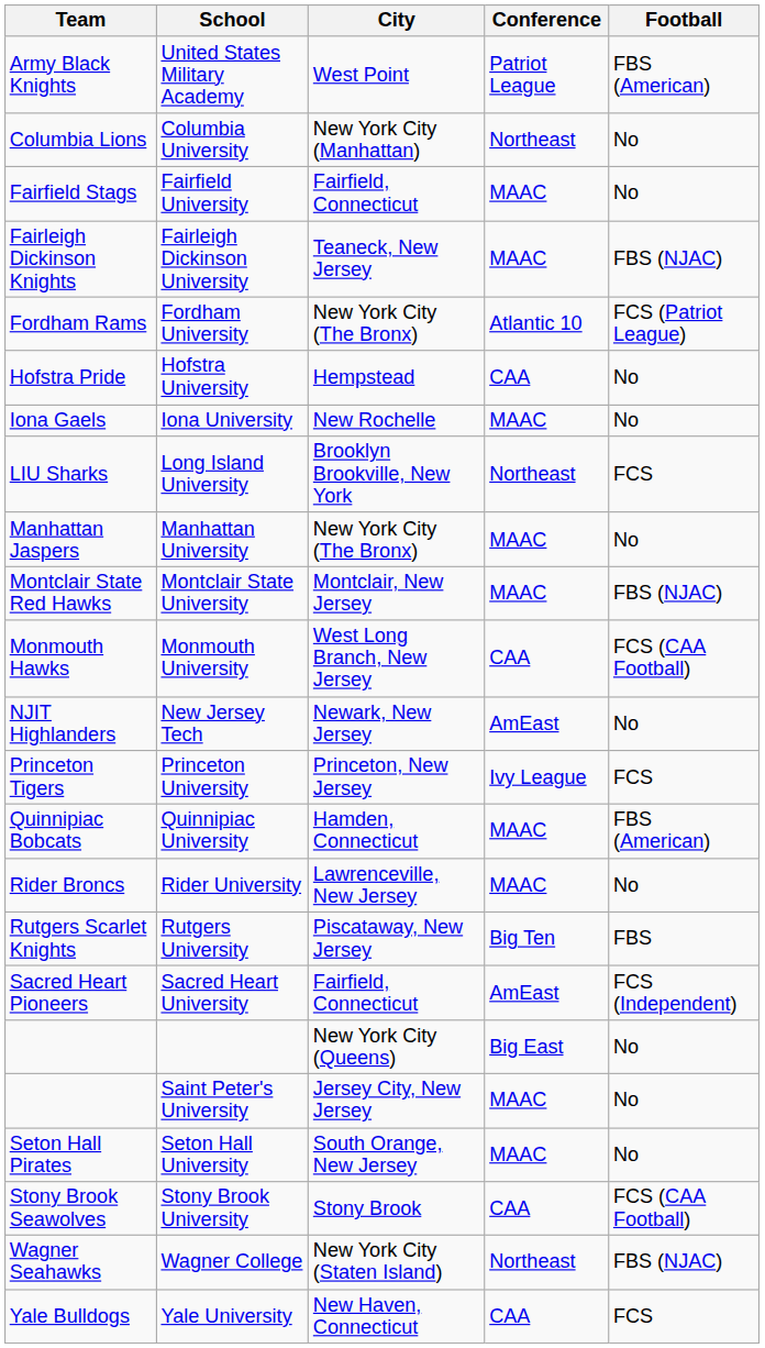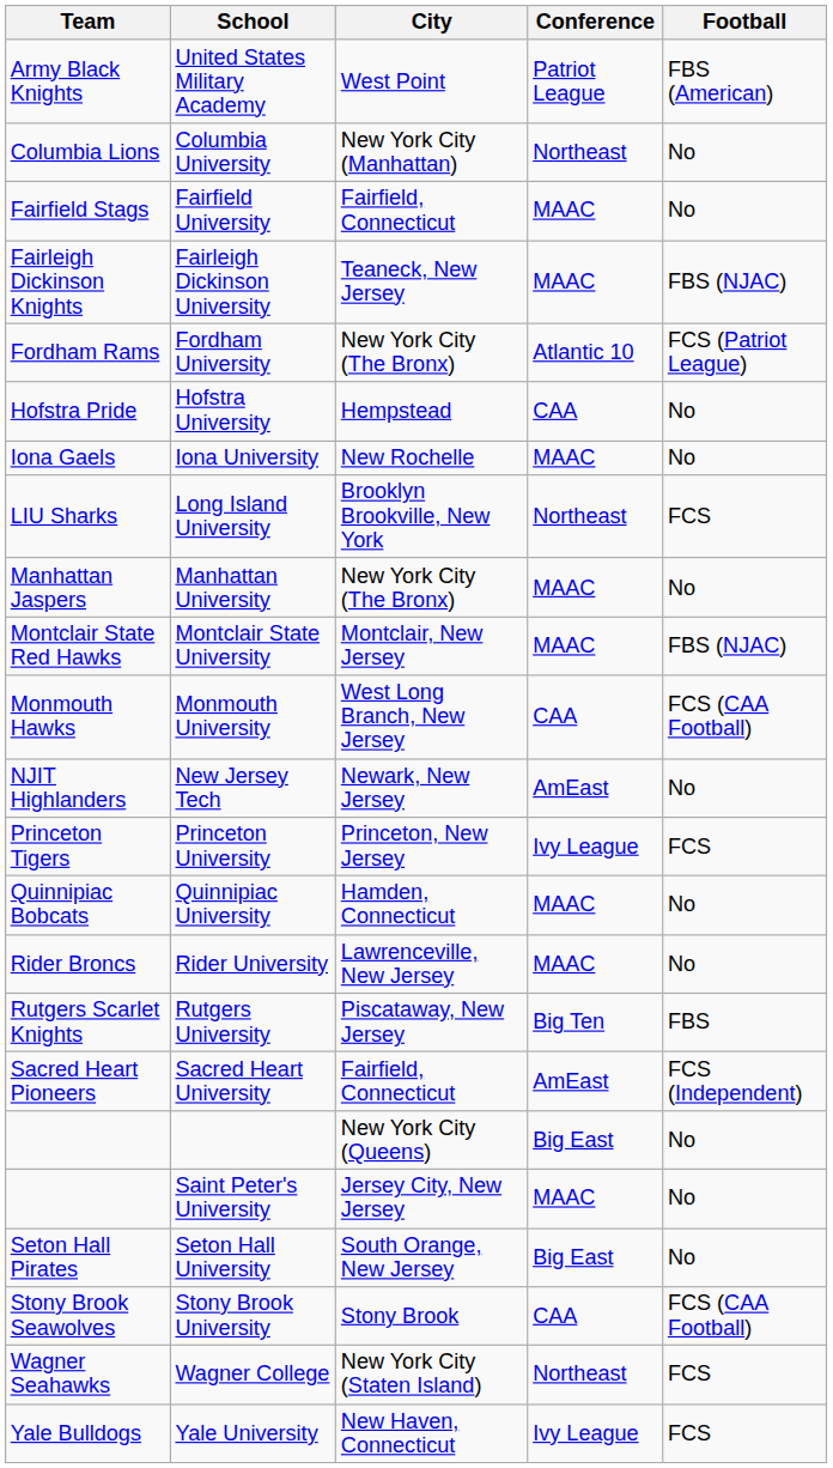Quinnipiac University | Football: FBS (American) -> No
Seton Hall University | Conference: MAAC -> Big East
Wagner College | Football: FBS (NJAC) -> FCS
Yale University | Conference: CAA -> Ivy League
